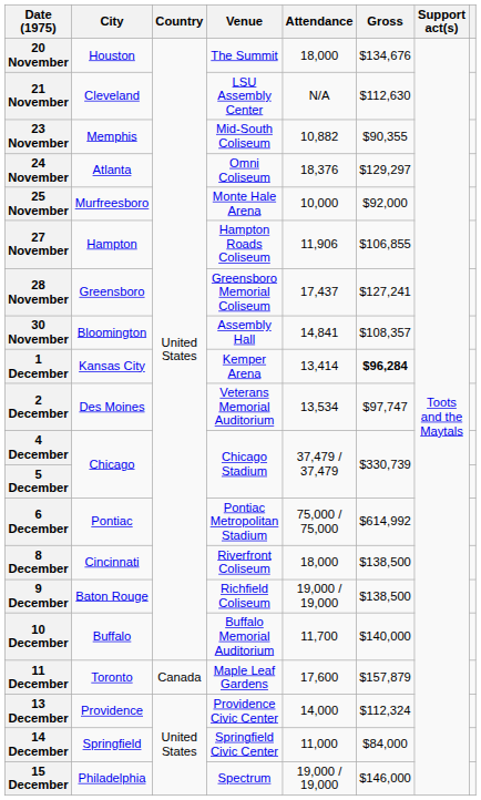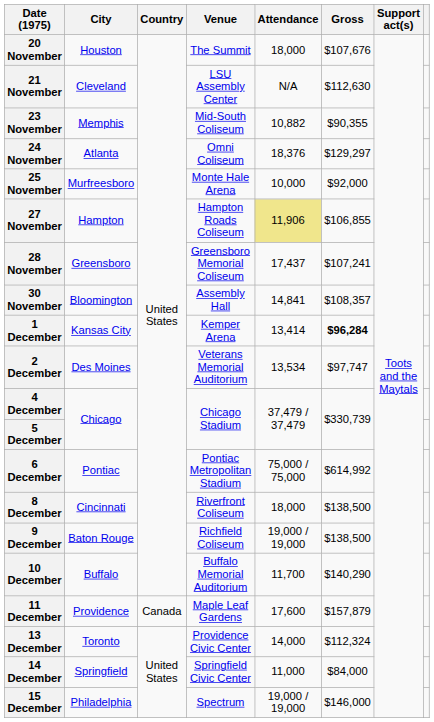20 November | Gross: $134,676 -> $107,676
27 November | Attendance: no background -> khaki background
28 November | Gross: $127,241 -> $107,241
10 December | Gross: $140,000 -> $140,290
11 December | City: Toronto -> Providence
13 December | City: Providence -> Toronto
